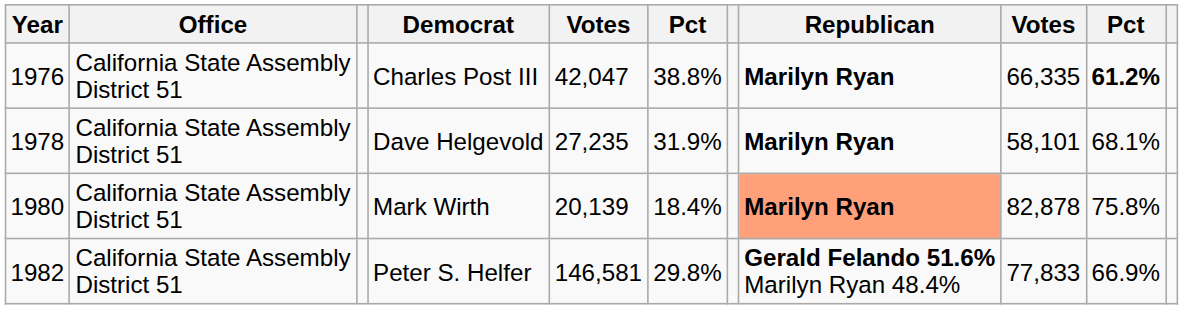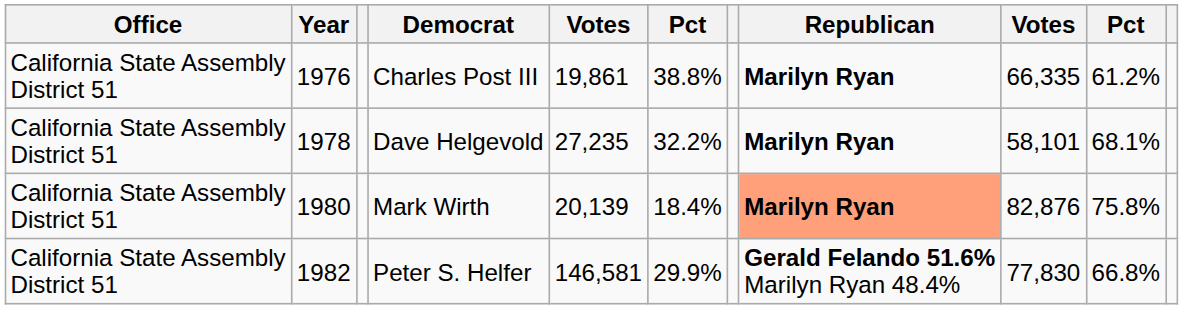columns swapped: Year <-> Office
Charles Post III | column 5: 42,047 -> 19,861
Charles Post III | column 10: bold -> normal
Dave Helgevold | column 6: 31.9% -> 32.2%
Mark Wirth | column 9: 82,878 -> 82,876
Peter S. Helfer | column 6: 29.8% -> 29.9%
Peter S. Helfer | column 9: 77,833 -> 77,830
Peter S. Helfer | column 10: 66.9% -> 66.8%
